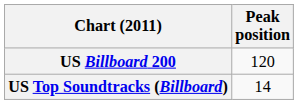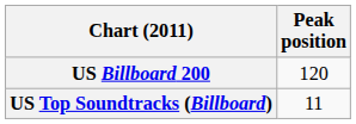US Top Soundtracks (Billboard) | Peak position: 14 -> 11
